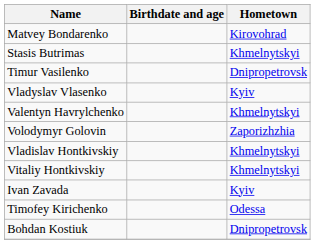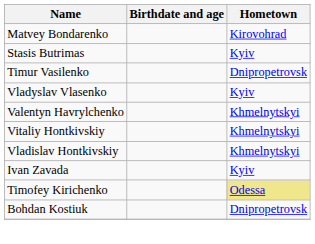Stasis Butrimas | Hometown: Khmelnytskyi -> Kyiv
- row: Volodymyr Golovin | Zaporizhzhia
rows swapped: Vitaliy Hontkivskiy <-> Vladislav Hontkivskiy
Timofey Kirichenko | Hometown: no background -> khaki background
